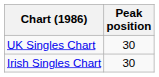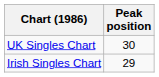Irish Singles Chart | Peak position: 30 -> 29
